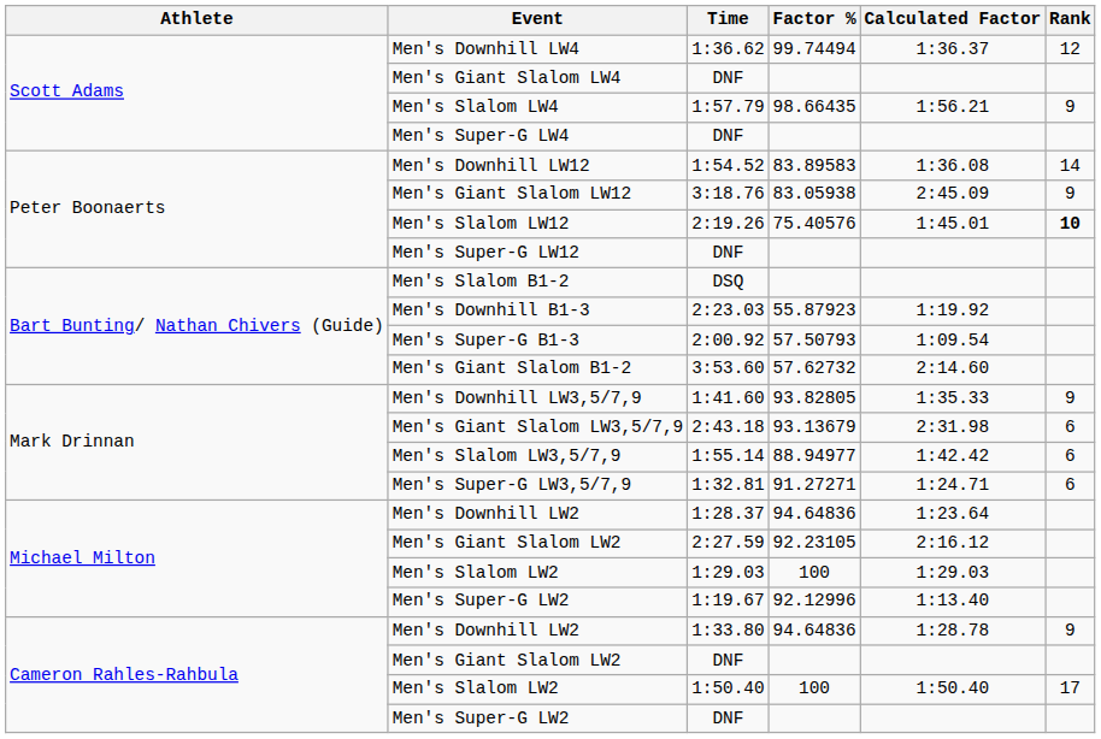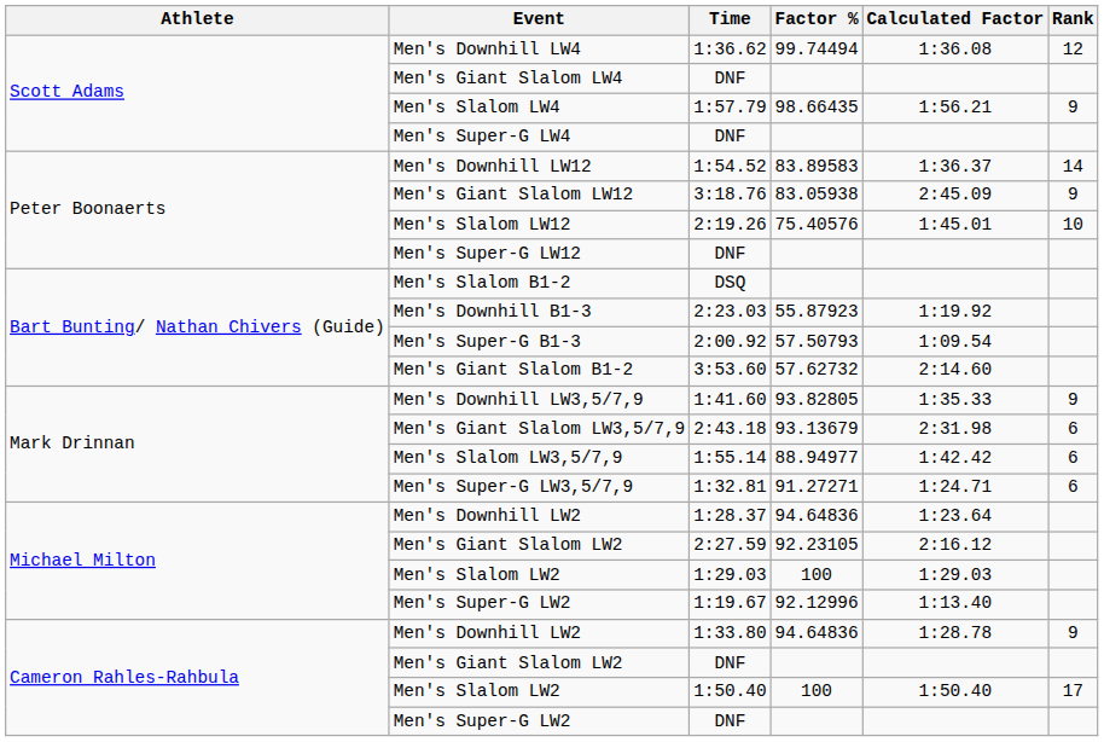Men's Downhill LW4 | Calculated Factor: 1:36.37 -> 1:36.08
Men's Downhill LW12 | Calculated Factor: 1:36.08 -> 1:36.37
Men's Slalom LW12 | Rank: bold -> normal
